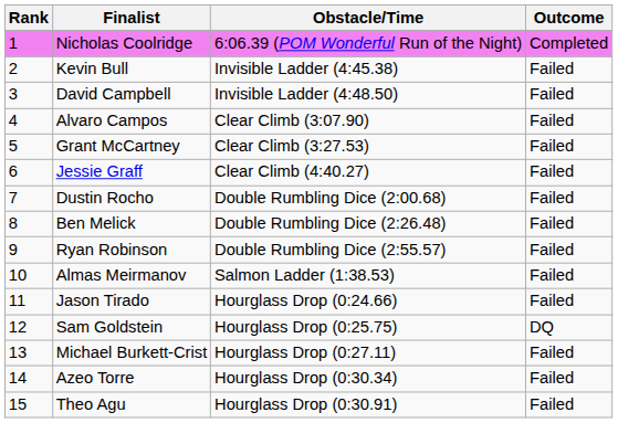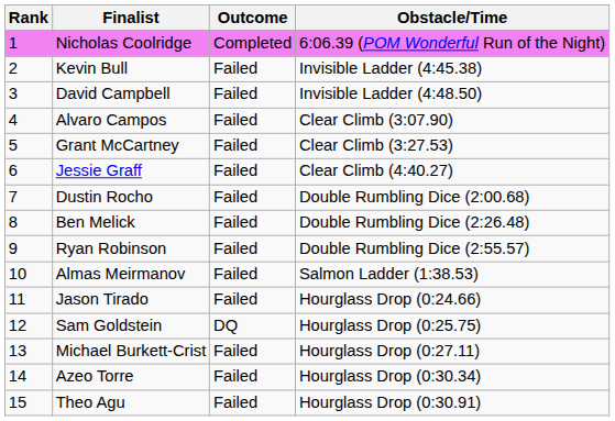columns swapped: Outcome <-> Obstacle/Time
